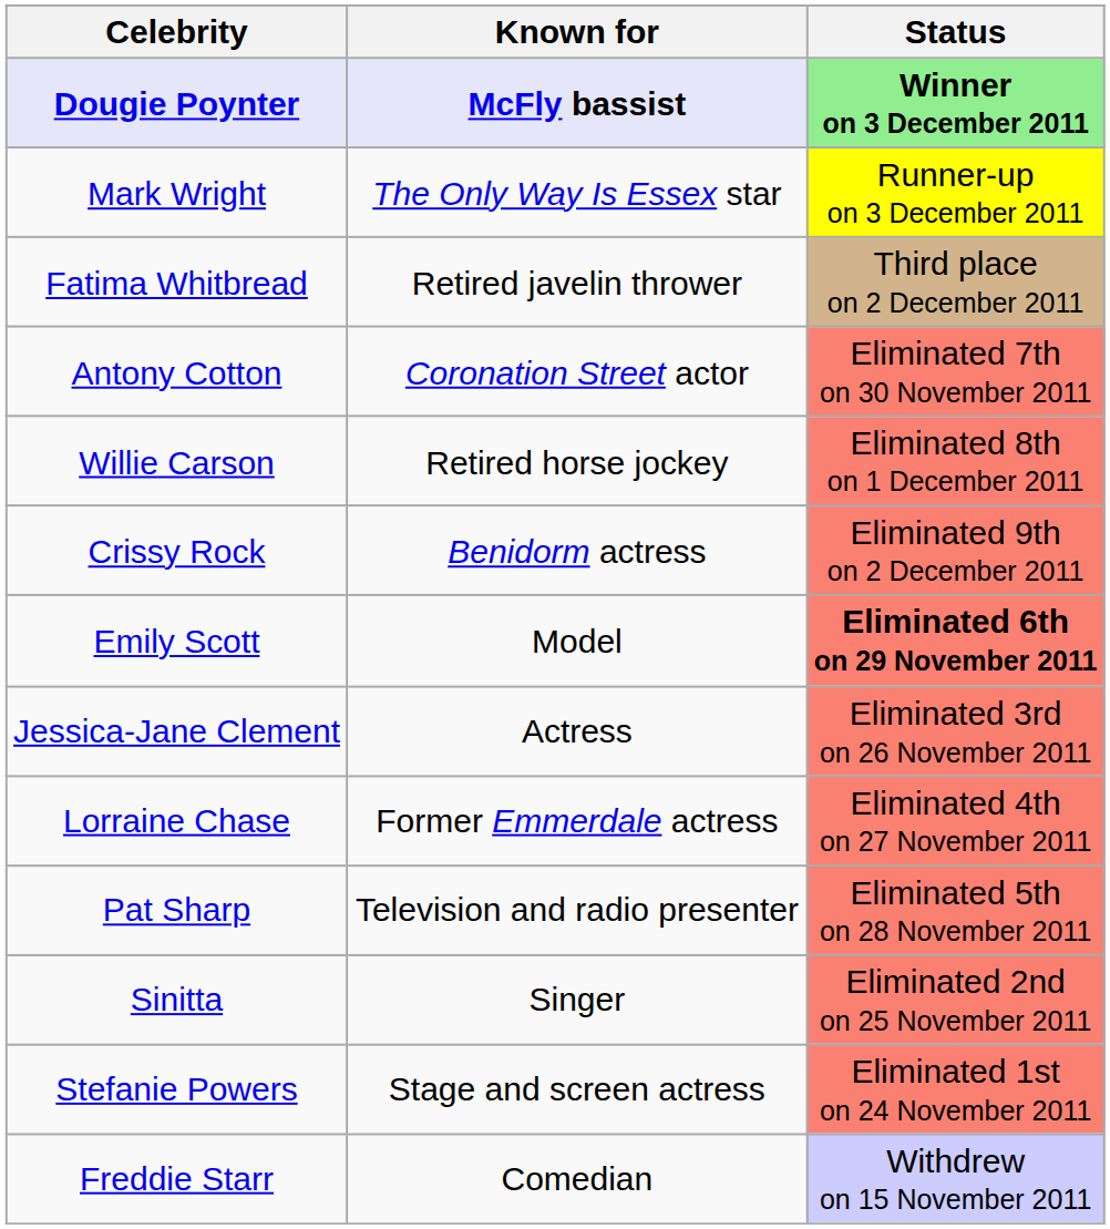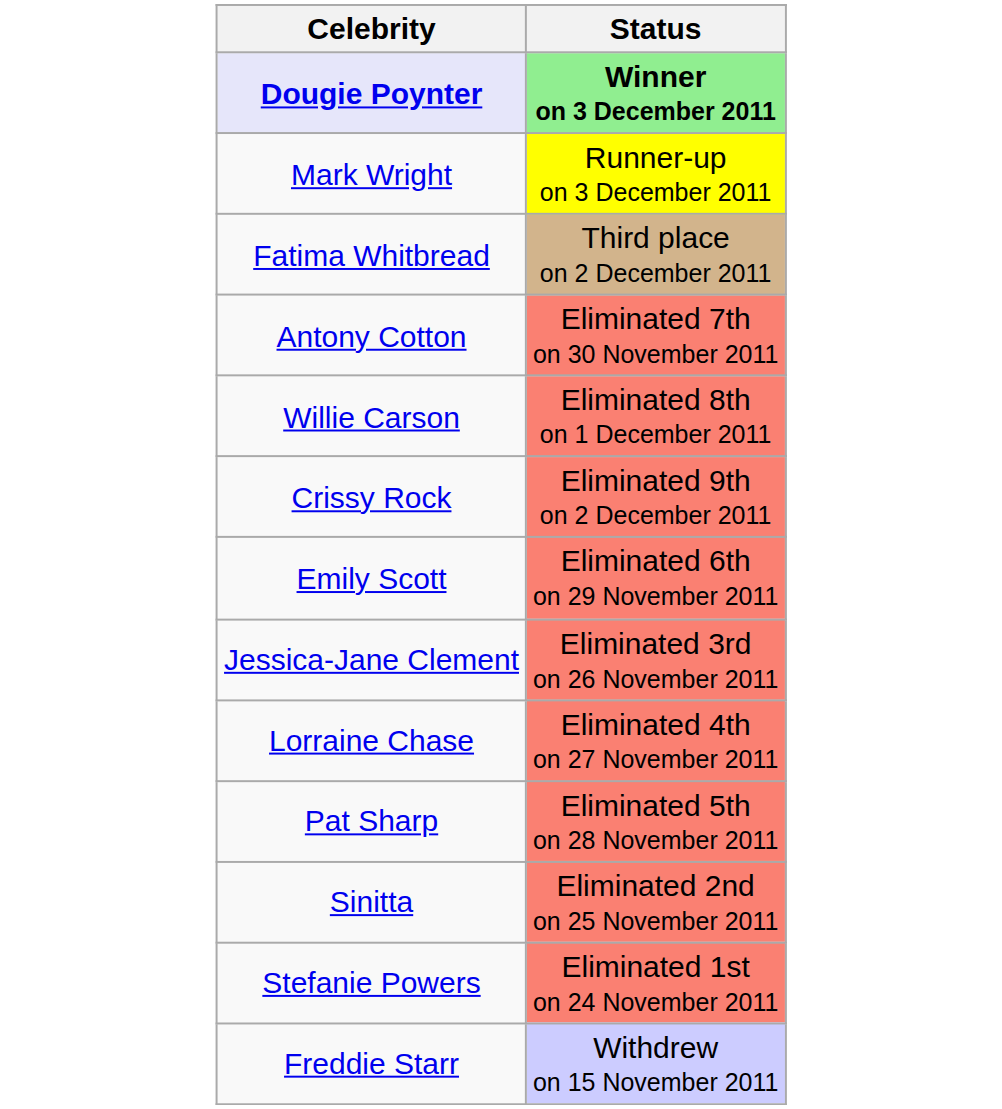- column: Known for | McFly bassist | The Only Way Is Essex star | Retired javelin thrower | Coronation Street actor | Retired horse jockey | Benidorm actress | Model | Actress | Former Emmerdale actress | Television and radio presenter | Singer | Stage and screen actress | Comedian
Emily Scott | Status: bold -> normal
